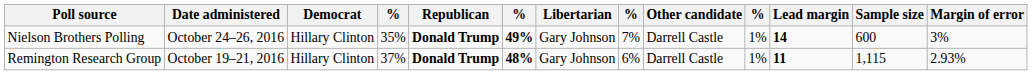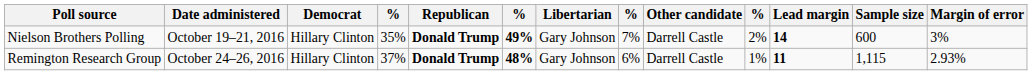Nielson Brothers Polling | Date administered: October 24–26, 2016 -> October 19–21, 2016
Nielson Brothers Polling | column 10: 1% -> 2%
Remington Research Group | Date administered: October 19–21, 2016 -> October 24–26, 2016
